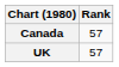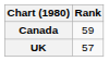Canada | Rank: 57 -> 59
